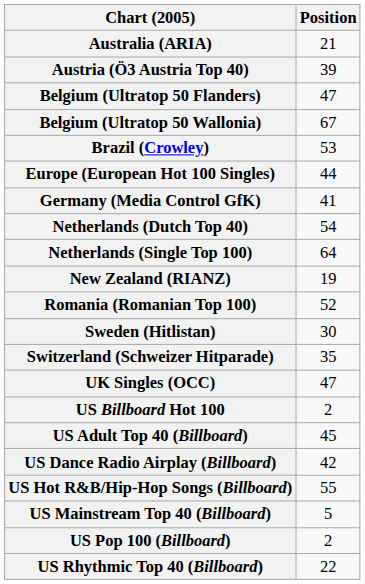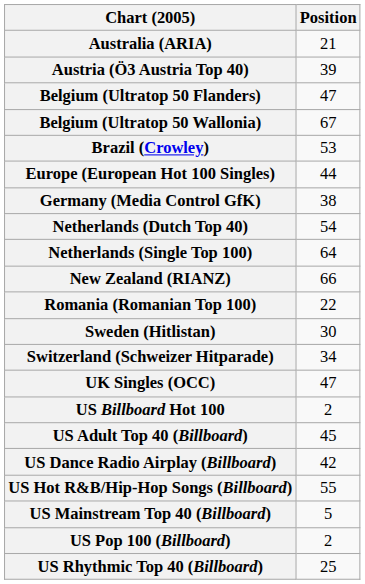Germany (Media Control GfK) | Position: 41 -> 38
New Zealand (RIANZ) | Position: 19 -> 66
Romania (Romanian Top 100) | Position: 52 -> 22
Switzerland (Schweizer Hitparade) | Position: 35 -> 34
US Rhythmic Top 40 (Billboard) | Position: 22 -> 25
